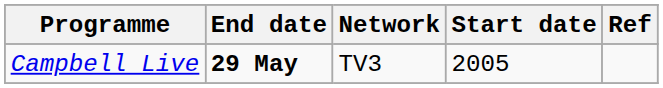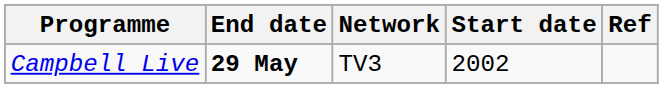Campbell Live | Start date: 2005 -> 2002
